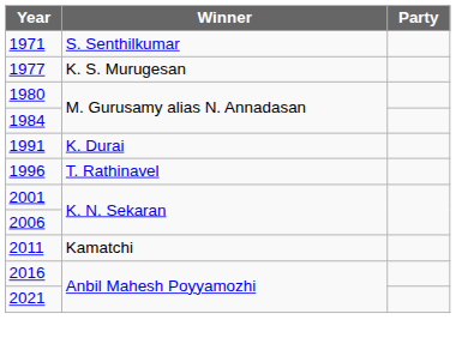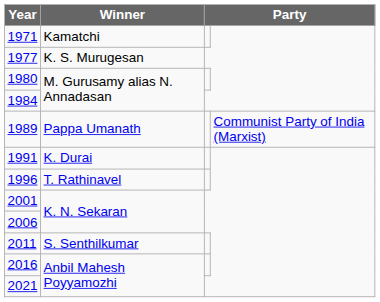1971 | Winner: S. Senthilkumar -> Kamatchi
+ row: 1989 | Pappa Umanath | Communist Party of India (Marxist)
2011 | Winner: Kamatchi -> S. Senthilkumar
